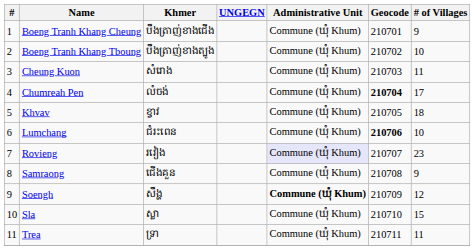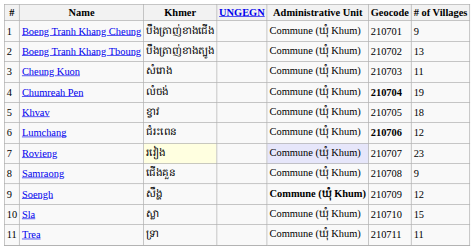Boeng Tranh Khang Tboung | # of Villages: 10 -> 13
Chumreah Pen | # of Villages: 17 -> 19
Lumchang | # of Villages: 10 -> 12
Rovieng | Khmer: no background -> lightyellow background
